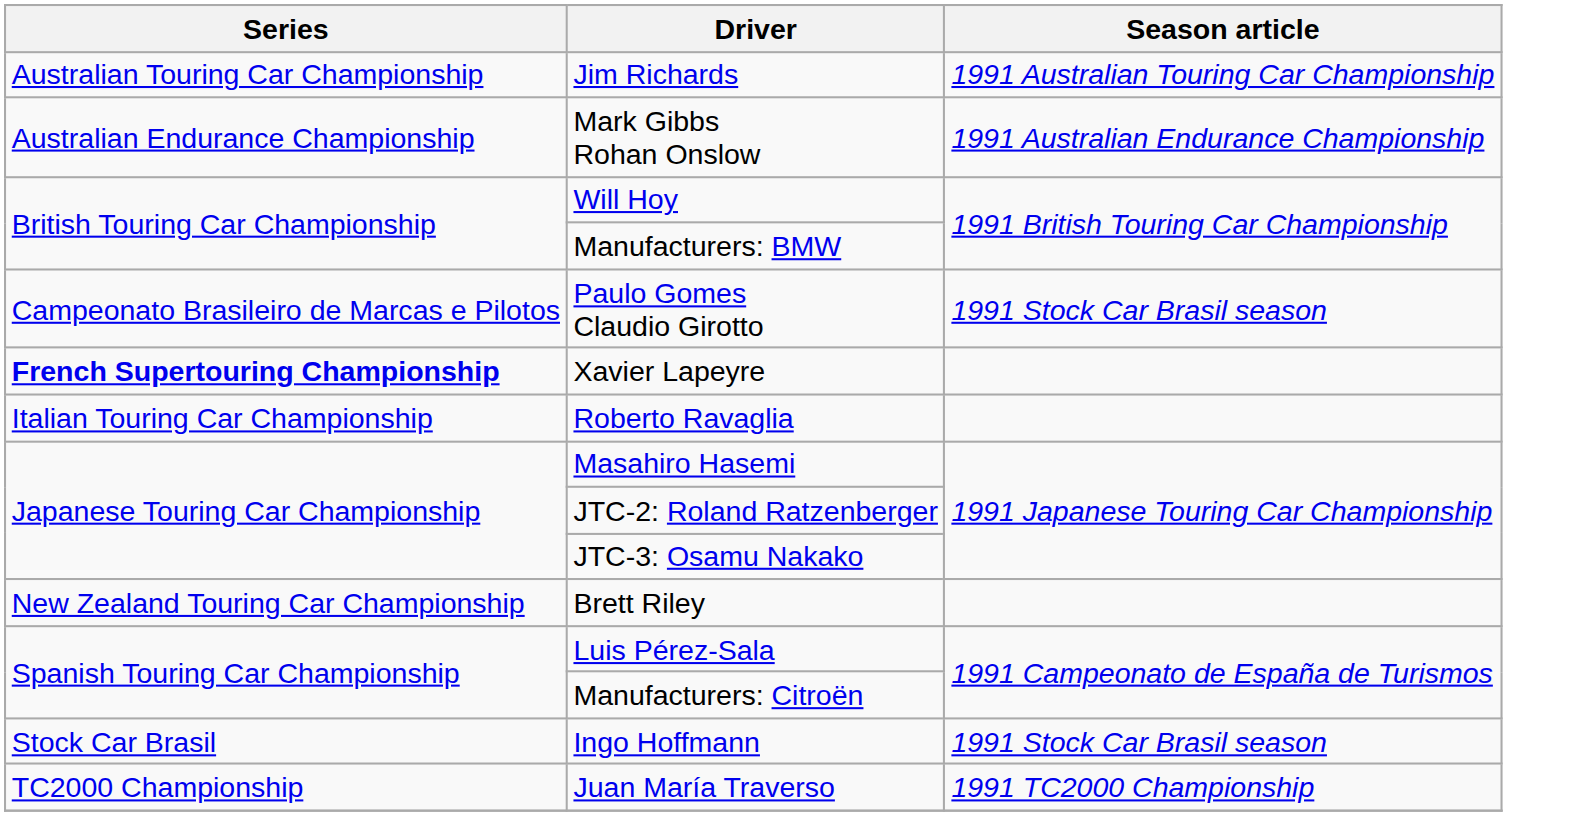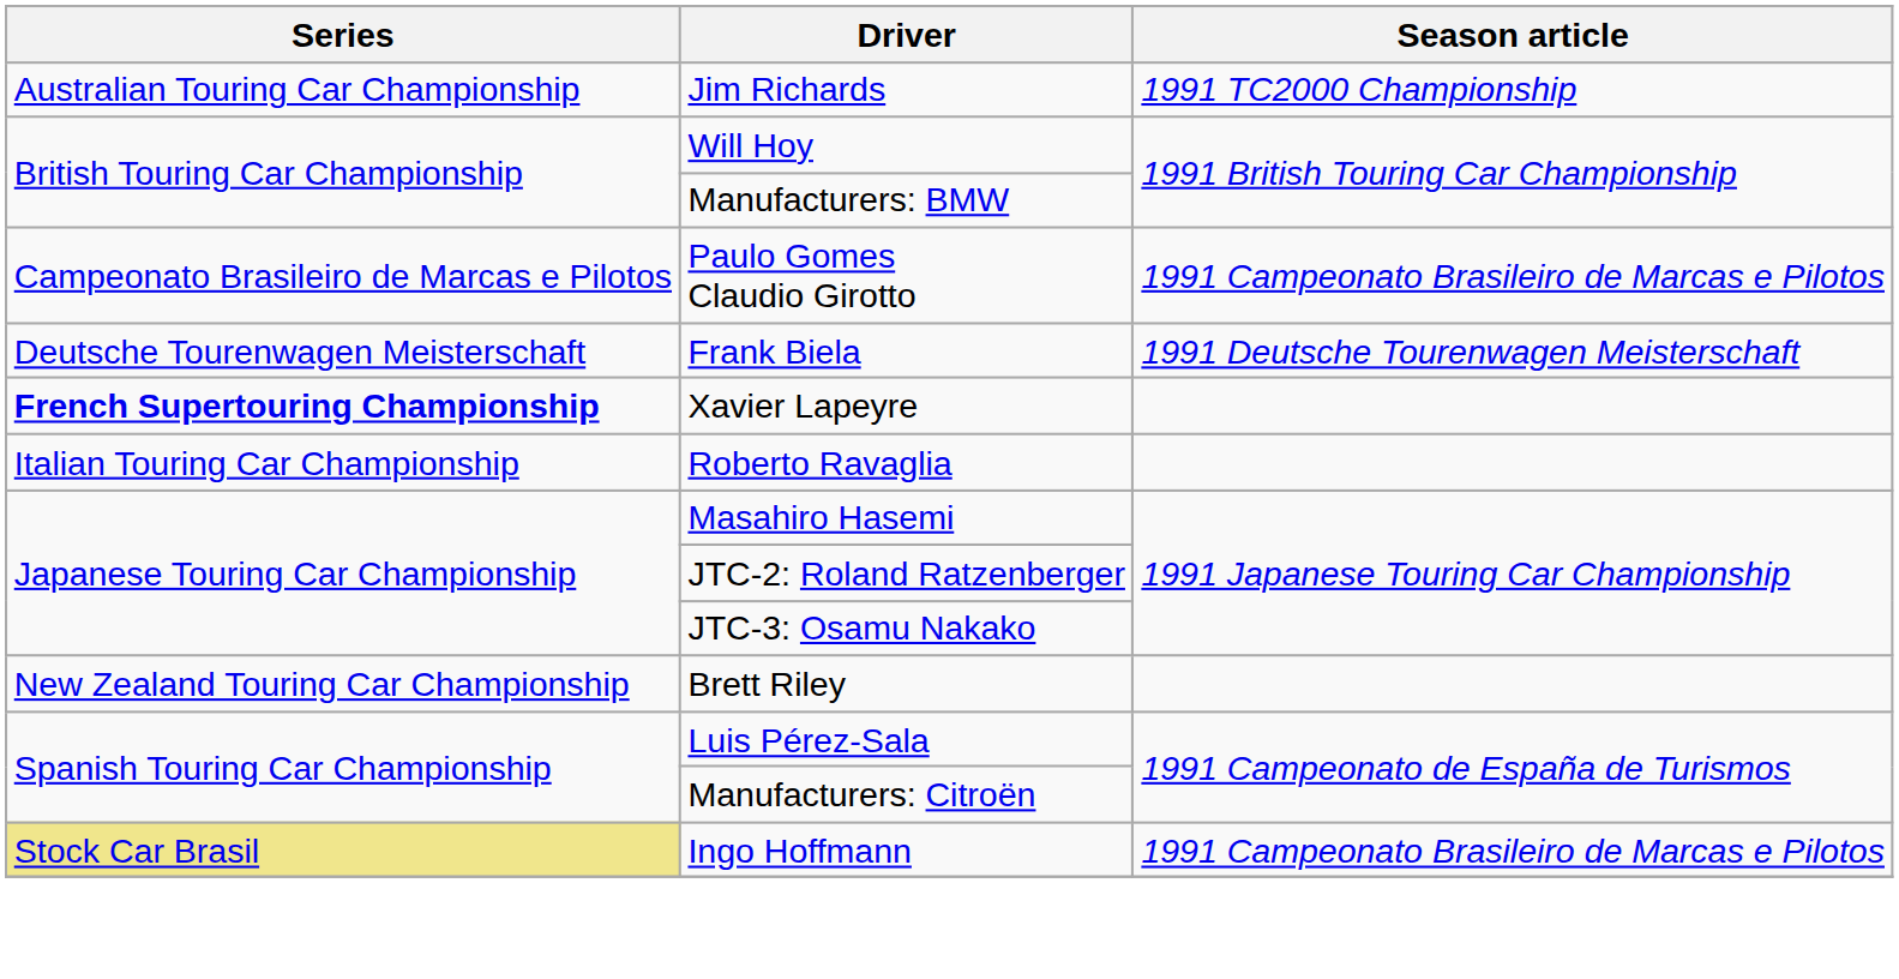Jim Richards | Season article: 1991 Australian Touring Car Championship -> 1991 TC2000 Championship
- row: Australian Endurance Championship | Mark Gibbs Rohan Onslow | 1991 Australian Endurance Championship
Paulo Gomes Claudio Girotto | Season article: 1991 Stock Car Brasil season -> 1991 Campeonato Brasileiro de Marcas e Pilotos
+ row: Deutsche Tourenwagen Meisterschaft | Frank Biela | 1991 Deutsche Tourenwagen Meisterschaft
Ingo Hoffmann | Series: no background -> khaki background
Ingo Hoffmann | Season article: 1991 Stock Car Brasil season -> 1991 Campeonato Brasileiro de Marcas e Pilotos
- row: TC2000 Championship | Juan María Traverso | 1991 TC2000 Championship
